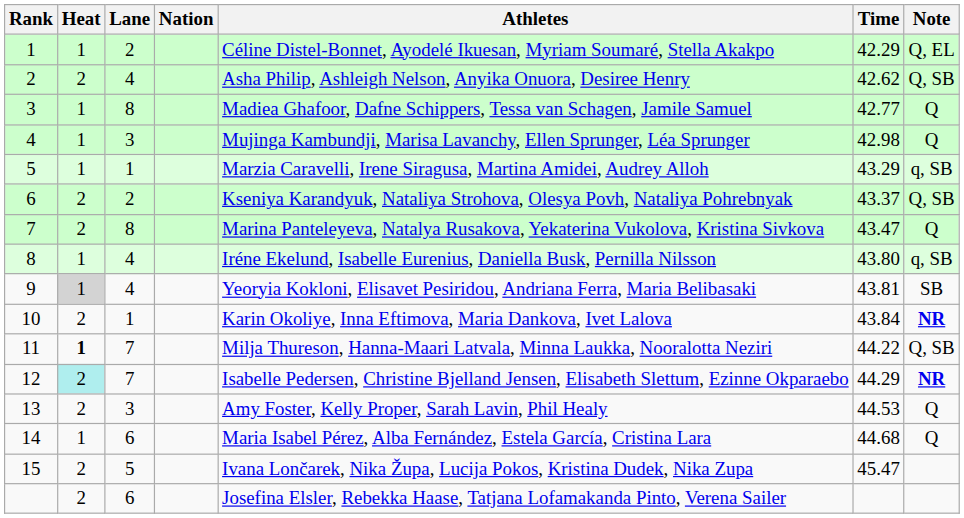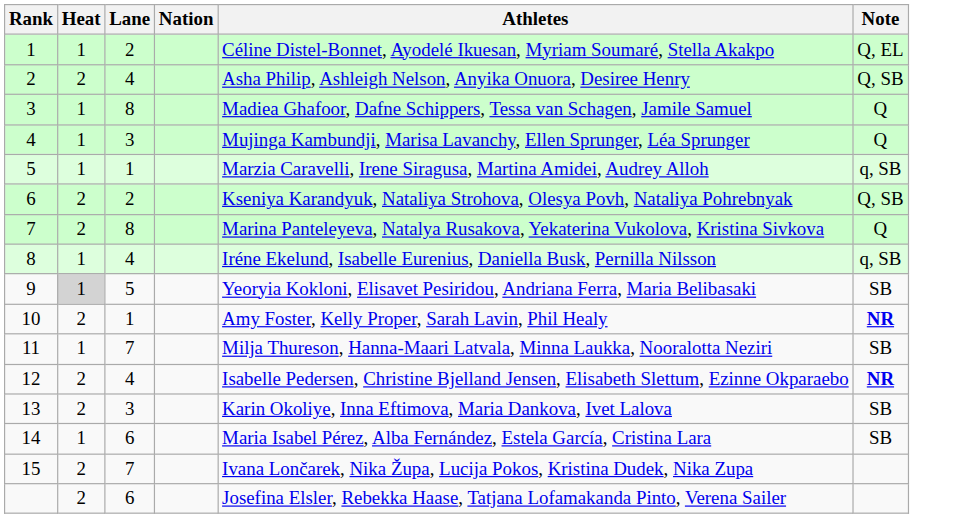- column: Time | 42.29 | 42.62 | 42.77 | 42.98 | 43.29 | 43.37 | 43.47 | 43.80 | 43.81 | 43.84 | 44.22 | 44.29 | 44.53 | 44.68 | 45.47
9 | Lane: 4 -> 5
10 | Athletes: Karin Okoliye, Inna Eftimova, Maria Dankova, Ivet Lalova -> Amy Foster, Kelly Proper, Sarah Lavin, Phil Healy
11 | Heat: bold -> normal
11 | Note: Q, SB -> SB
12 | Heat: paleturquoise background -> no background
12 | Lane: 7 -> 4
13 | Athletes: Amy Foster, Kelly Proper, Sarah Lavin, Phil Healy -> Karin Okoliye, Inna Eftimova, Maria Dankova, Ivet Lalova
13 | Note: Q -> SB
14 | Note: Q -> SB
15 | Lane: 5 -> 7
